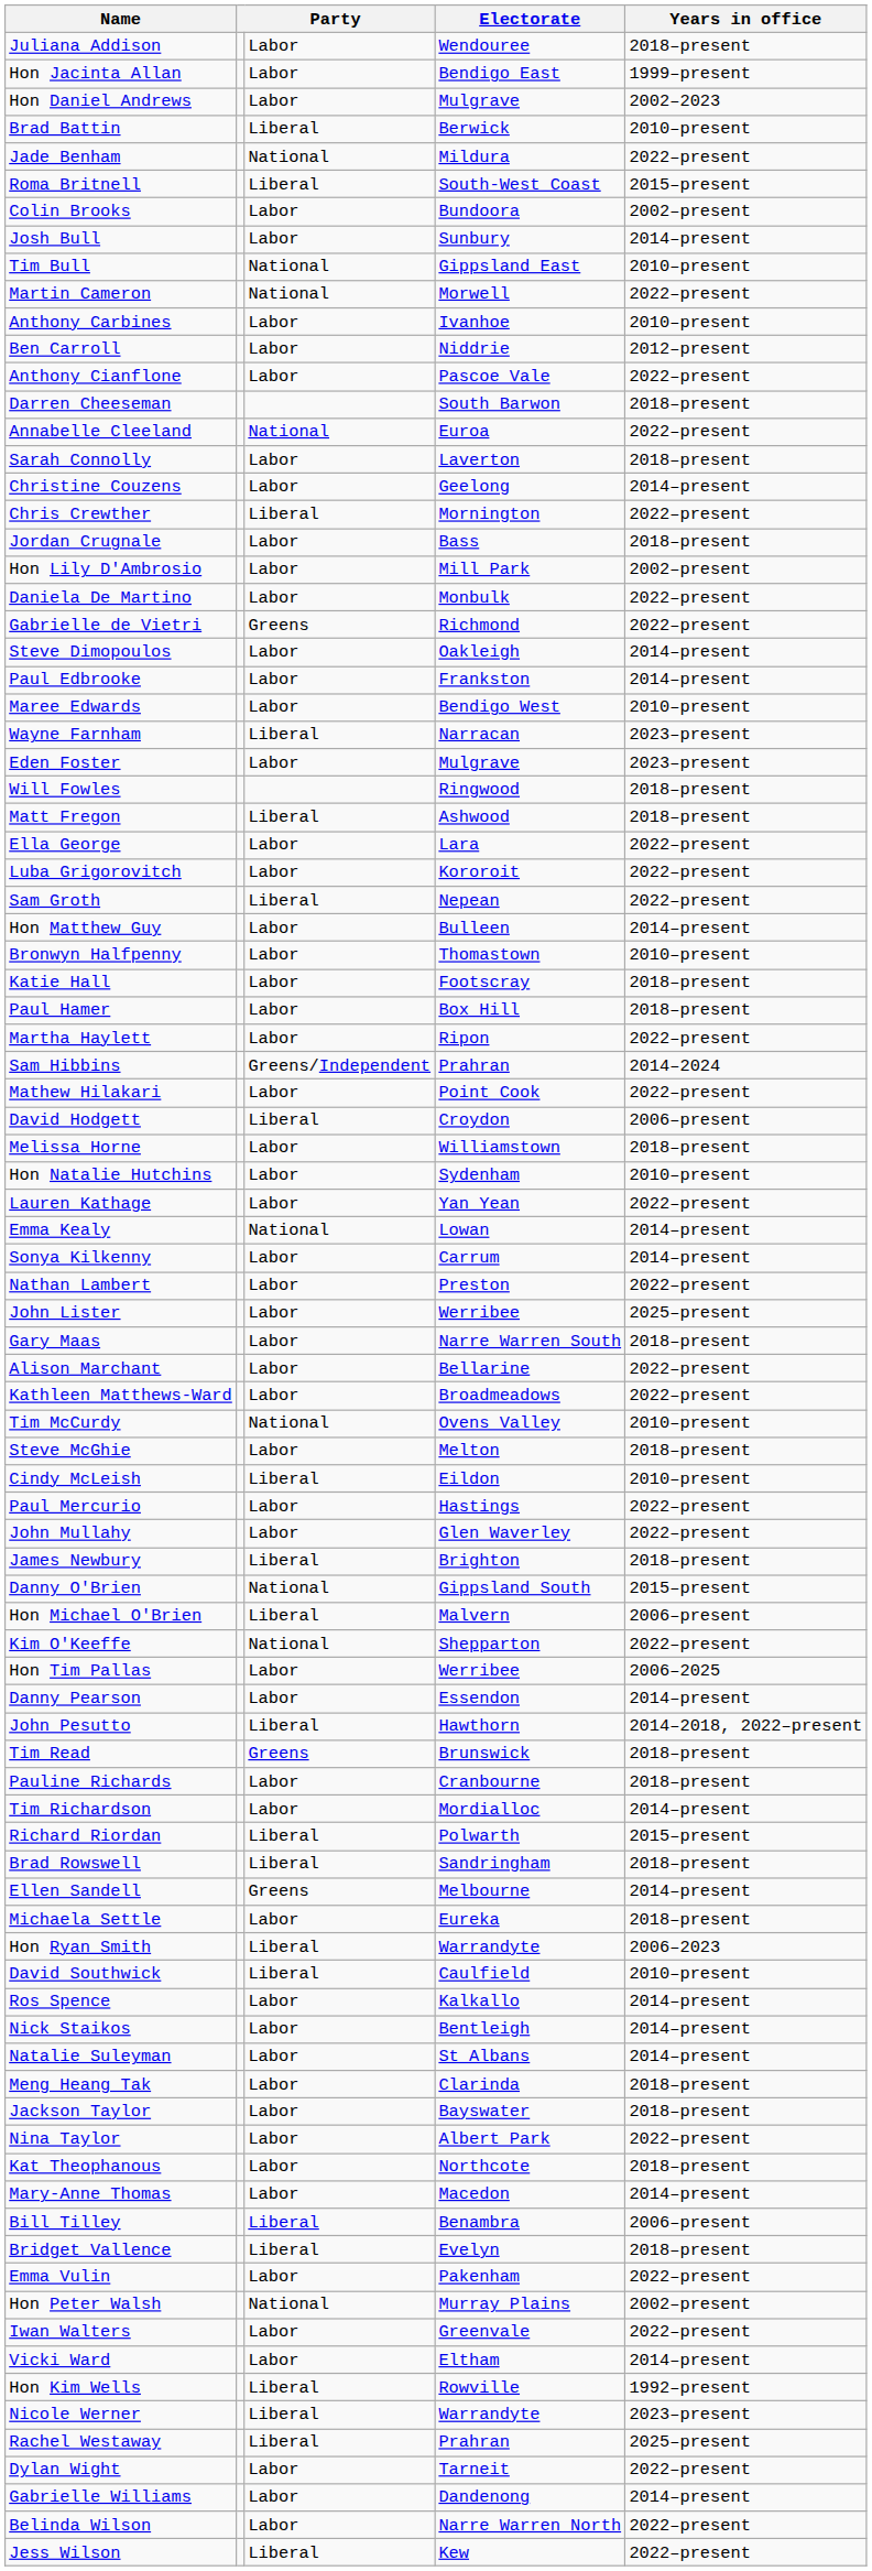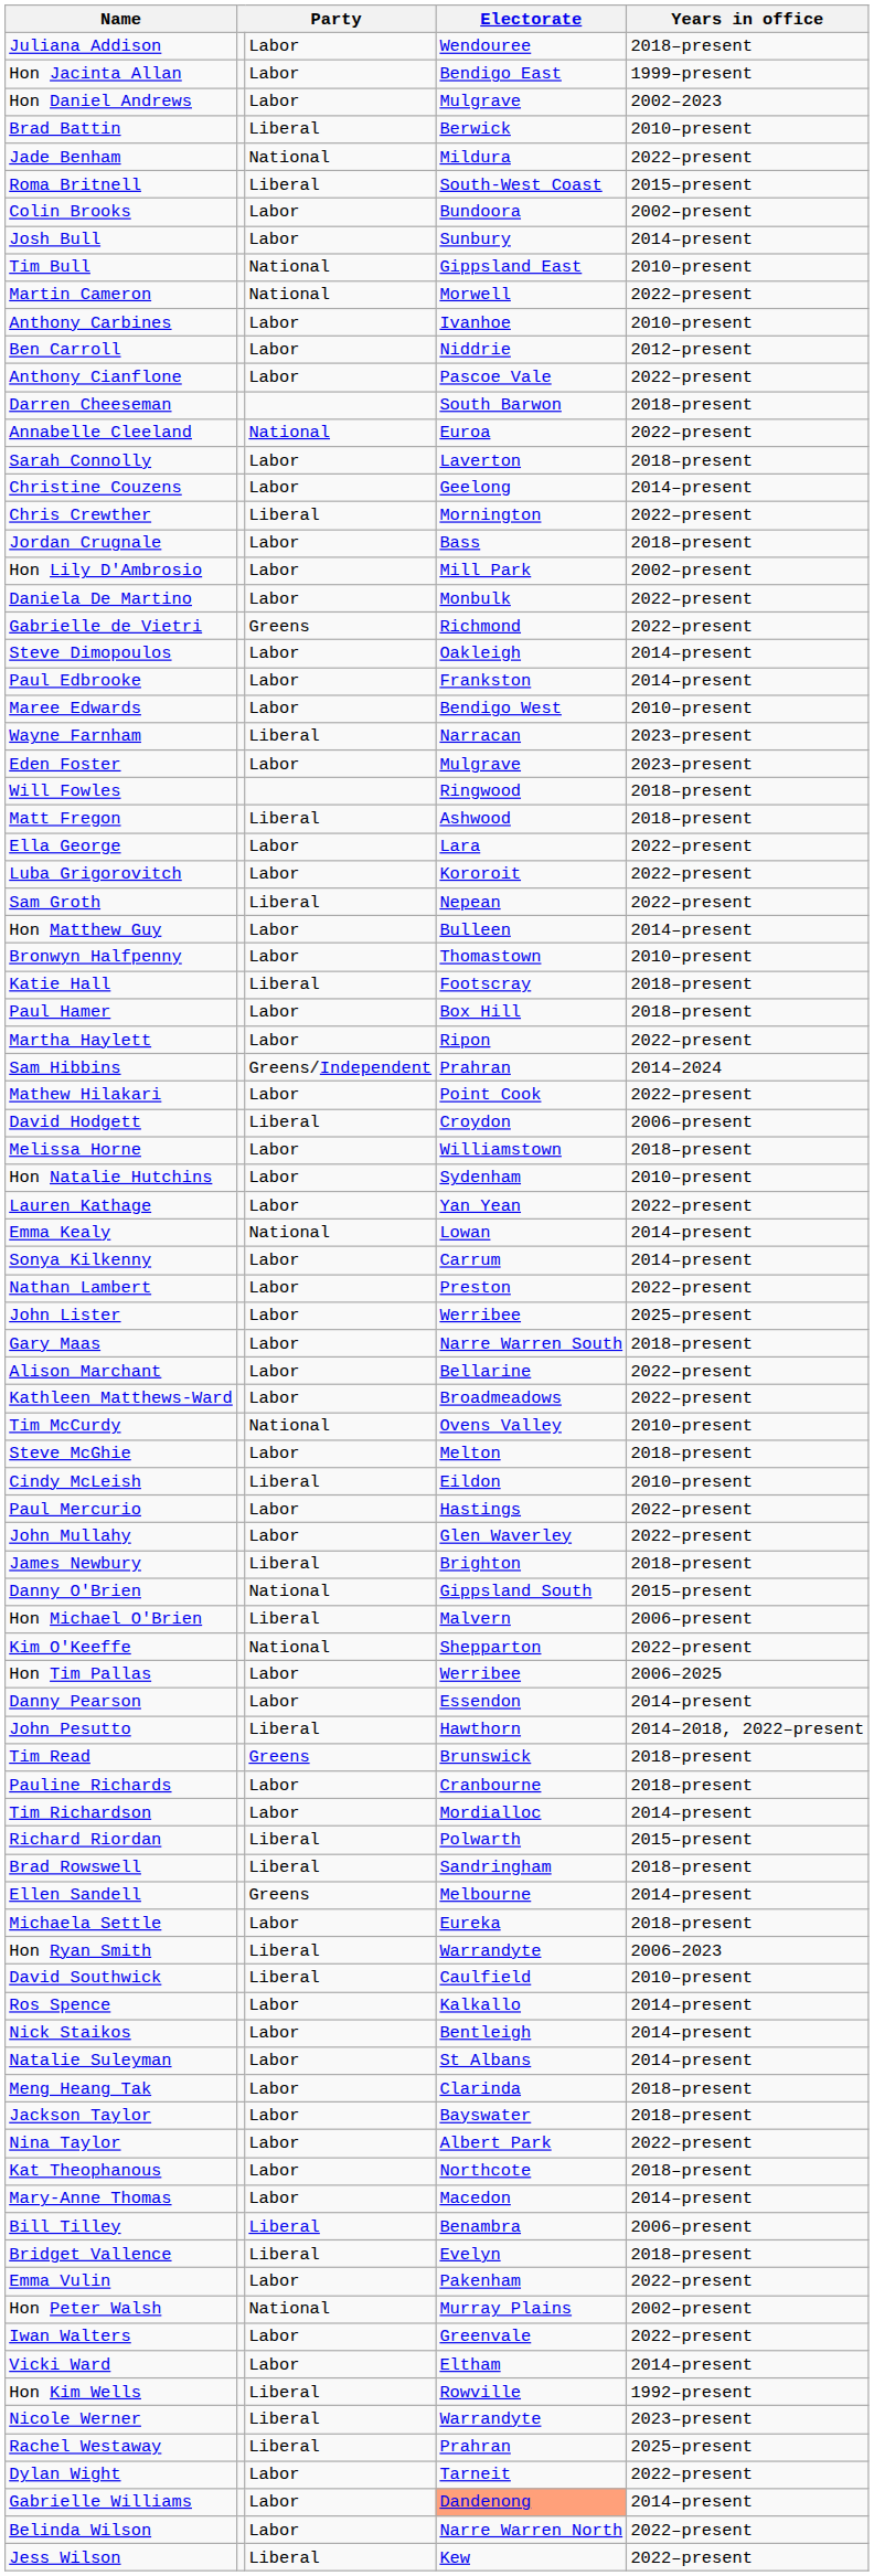Katie Hall | column 3: Labor -> Liberal
Gabrielle Williams | Electorate: no background -> lightsalmon background
